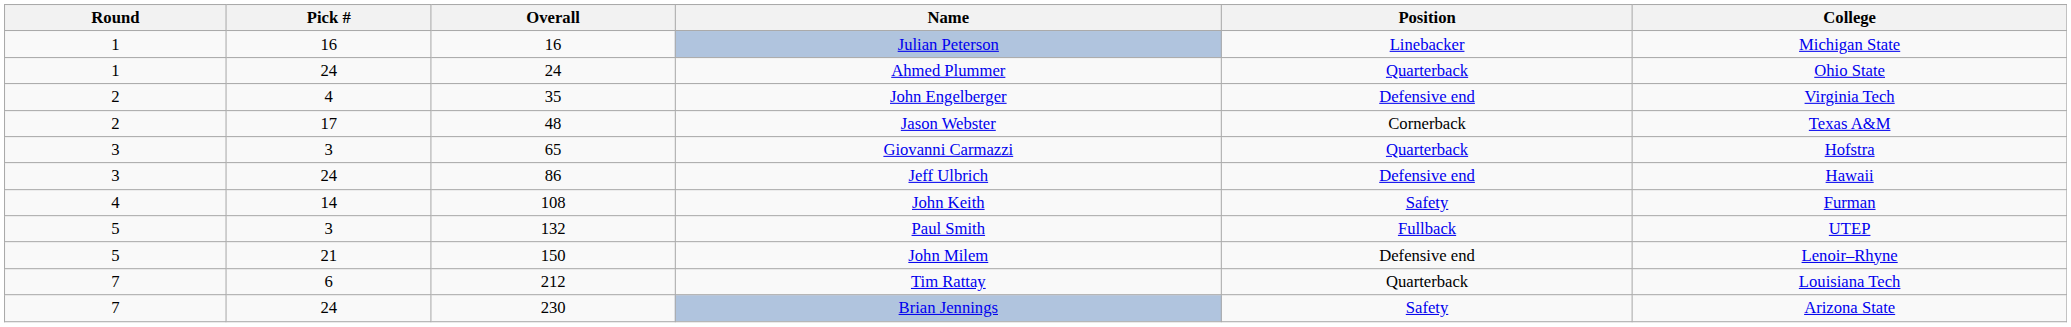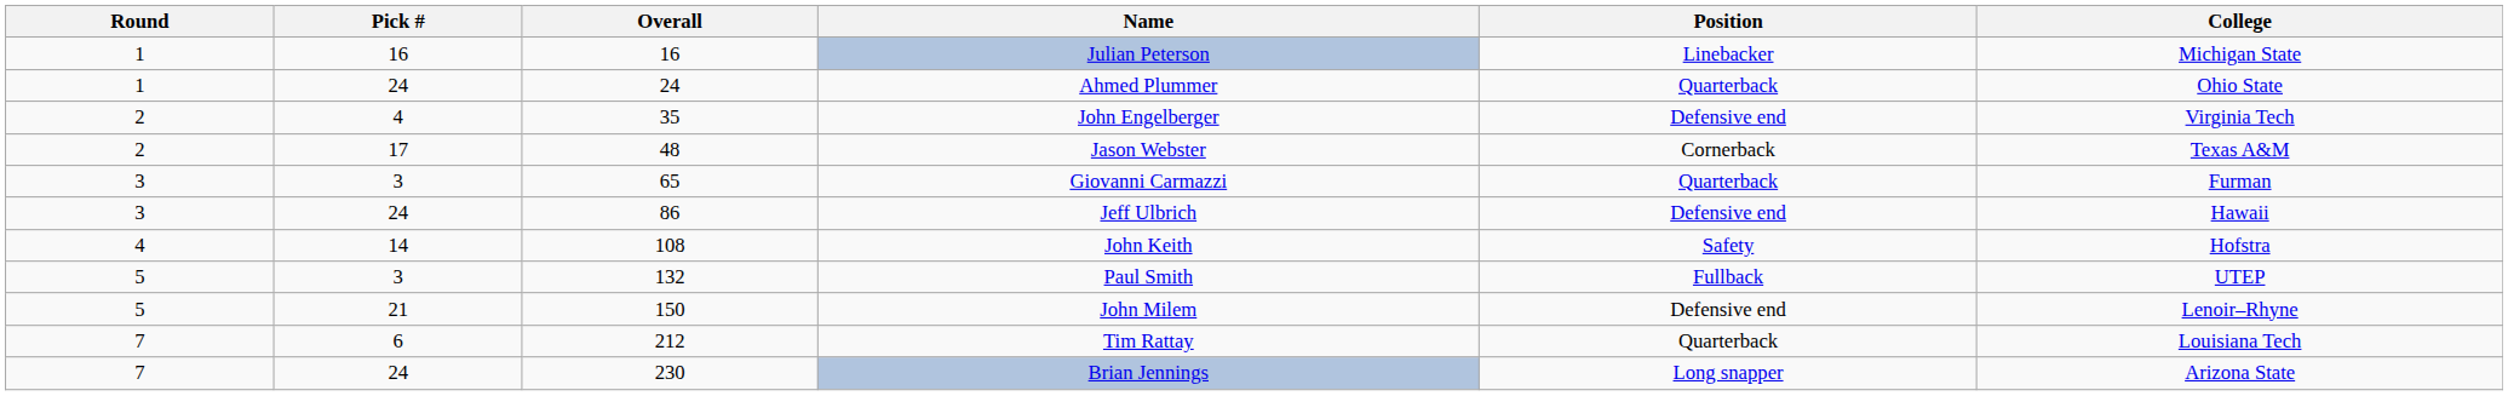Giovanni Carmazzi | College: Hofstra -> Furman
John Keith | College: Furman -> Hofstra
Brian Jennings | Position: Safety -> Long snapper
